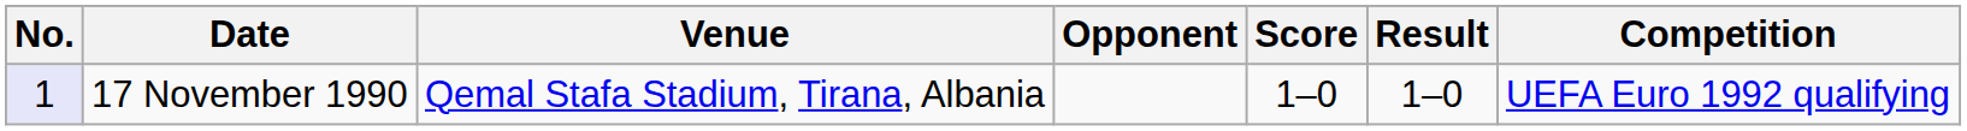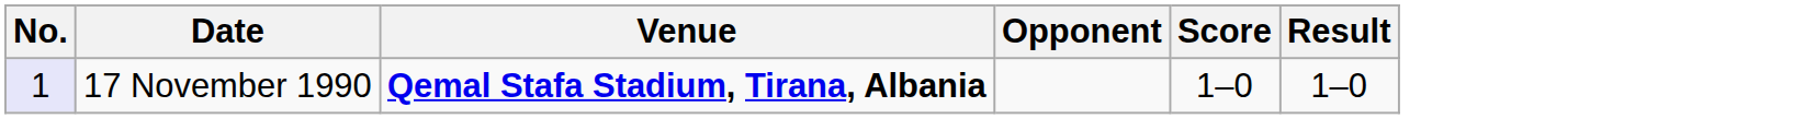- column: Competition | UEFA Euro 1992 qualifying
17 November 1990 | Venue: normal -> bold
